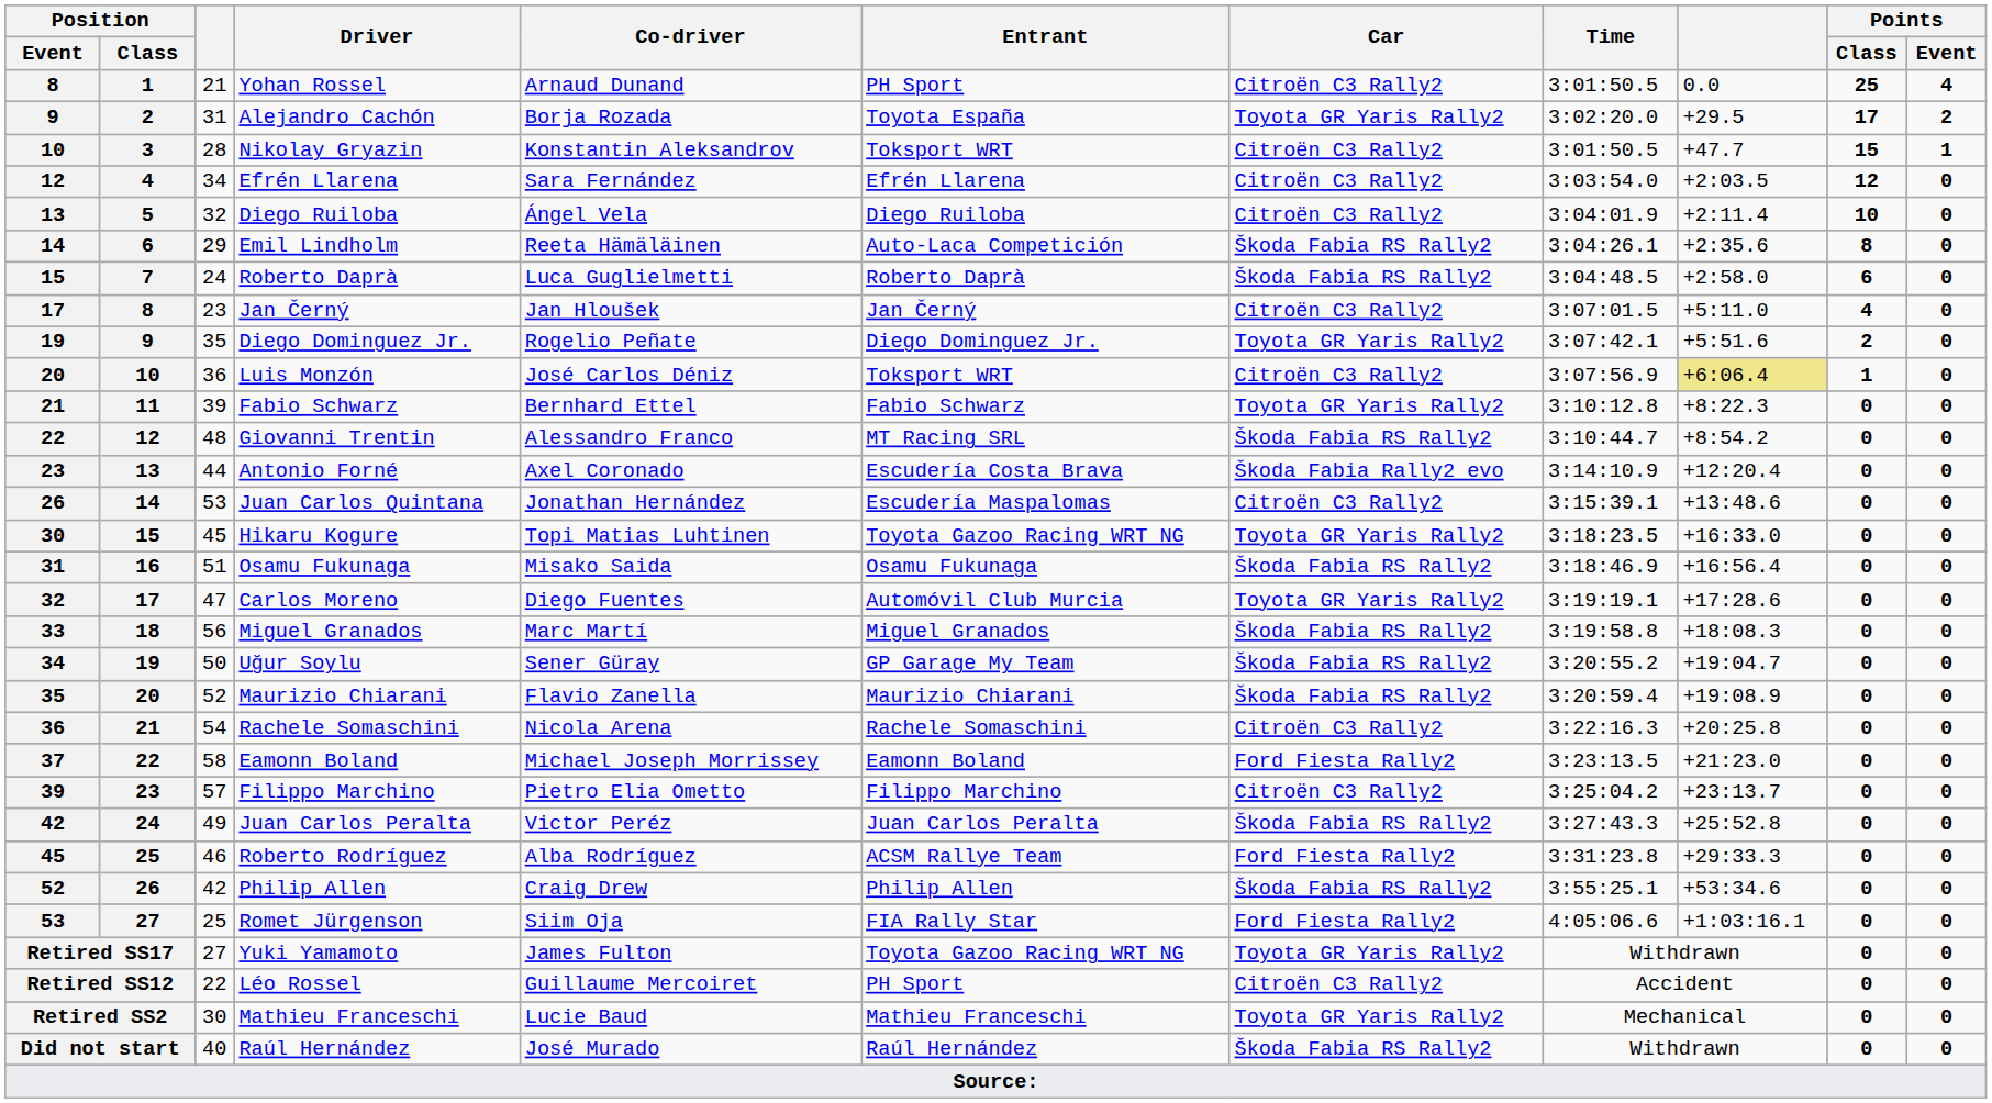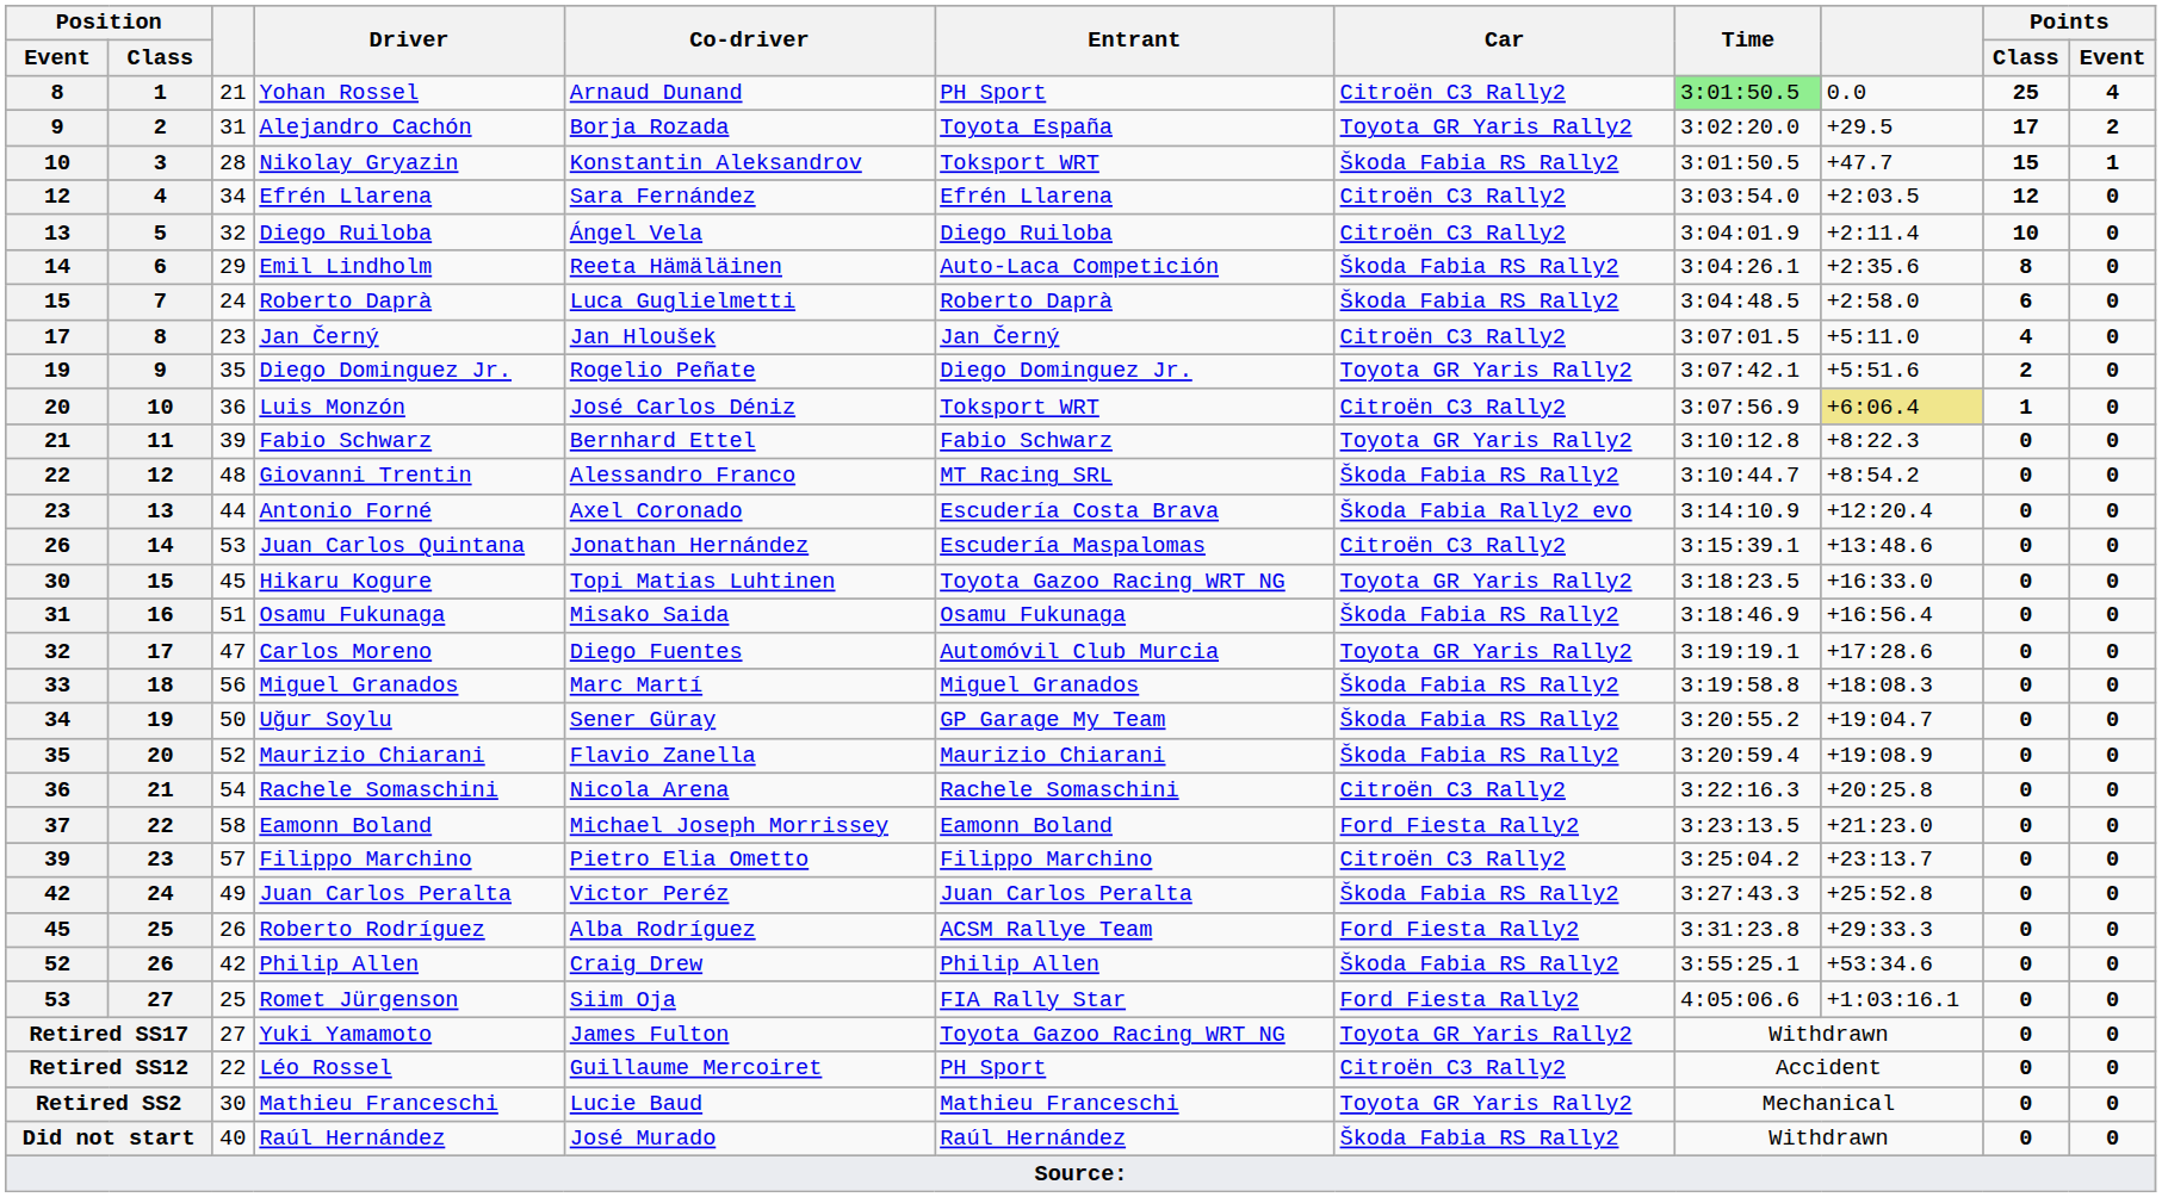Yohan Rossel | Time: no background -> lightgreen background
Nikolay Gryazin | Car: Citroën C3 Rally2 -> Škoda Fabia RS Rally2
Roberto Rodríguez | column 3: 46 -> 26
